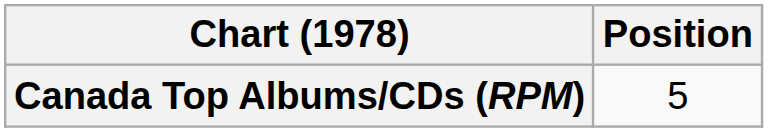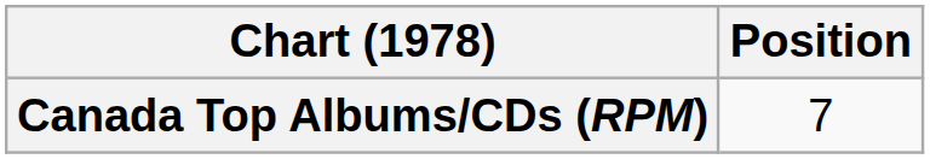Canada Top Albums/CDs (RPM) | Position: 5 -> 7
